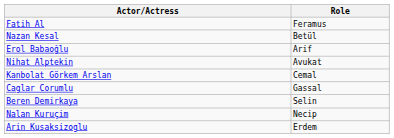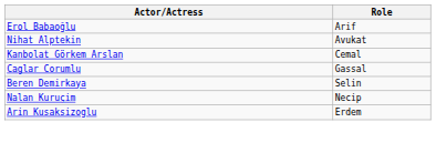- row: Fatih Al | Feramus
- row: Nazan Kesal | Betül
